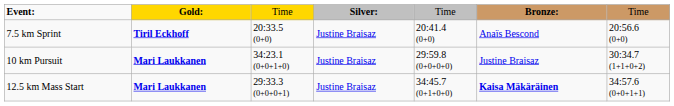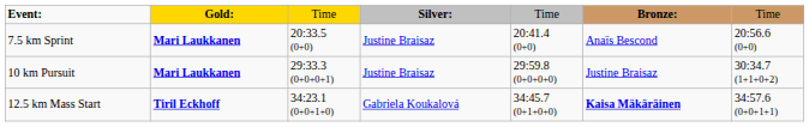7.5 km Sprint | column 2: Tiril Eckhoff -> Mari Laukkanen
10 km Pursuit | column 3: 34:23.1 (0+0+1+0) -> 29:33.3 (0+0+0+1)
12.5 km Mass Start | column 2: Mari Laukkanen -> Tiril Eckhoff
12.5 km Mass Start | column 3: 29:33.3 (0+0+0+1) -> 34:23.1 (0+0+1+0)
12.5 km Mass Start | column 4: Justine Braisaz -> Gabriela Koukalová
